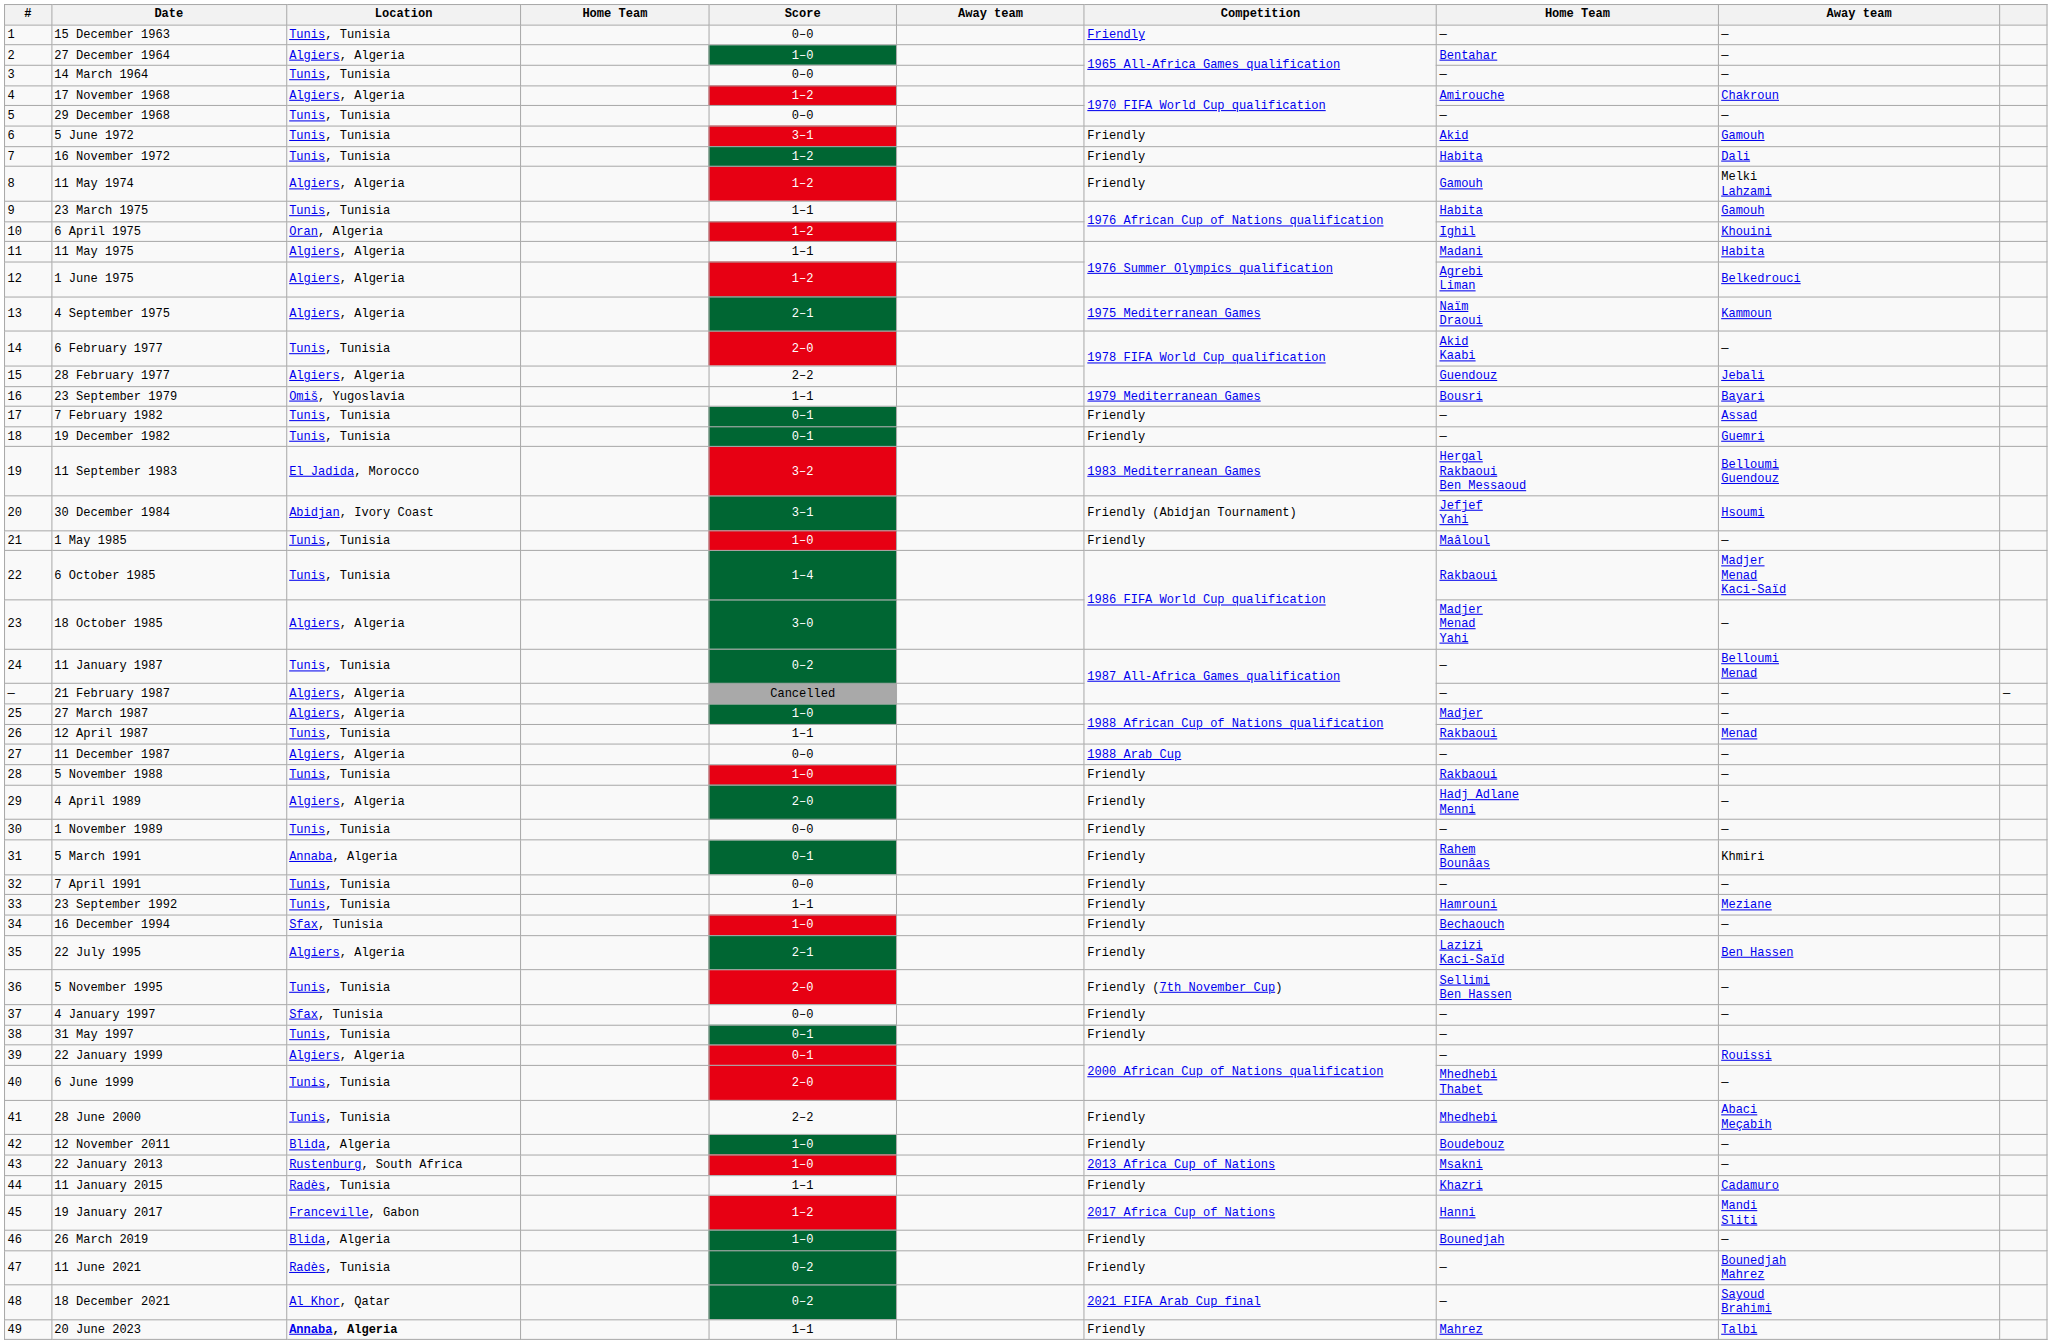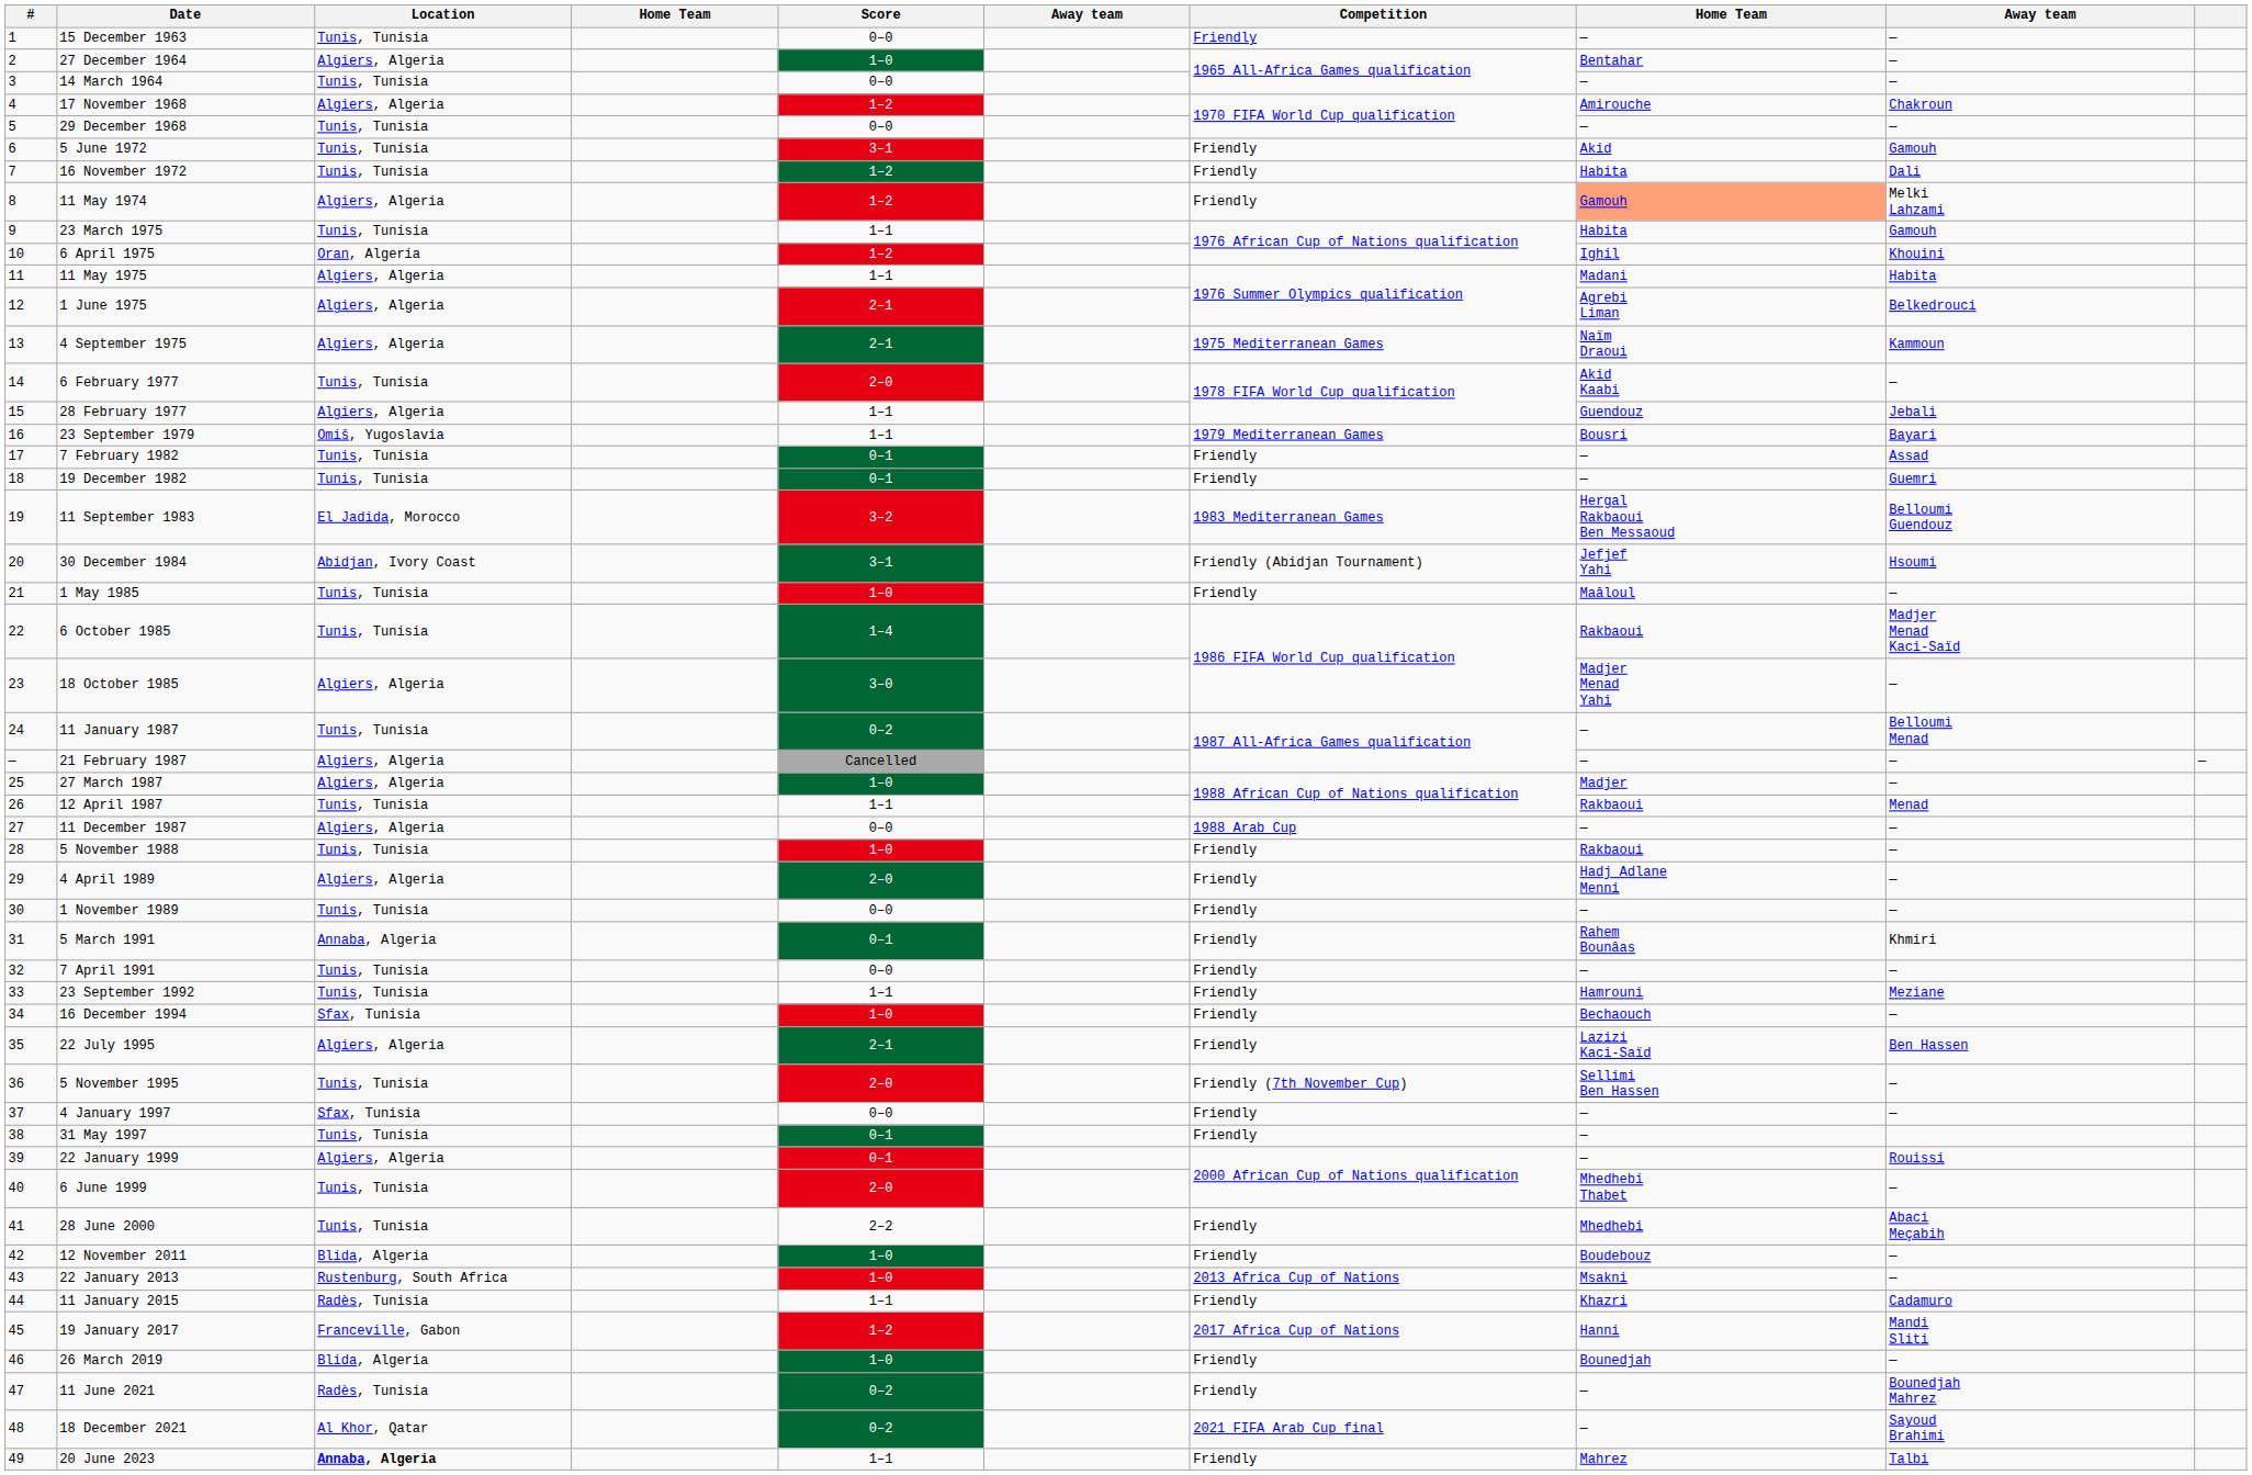11 May 1974 | column 8: no background -> lightsalmon background
1 June 1975 | Score: 1–2 -> 2–1
28 February 1977 | Score: 2–2 -> 1–1
